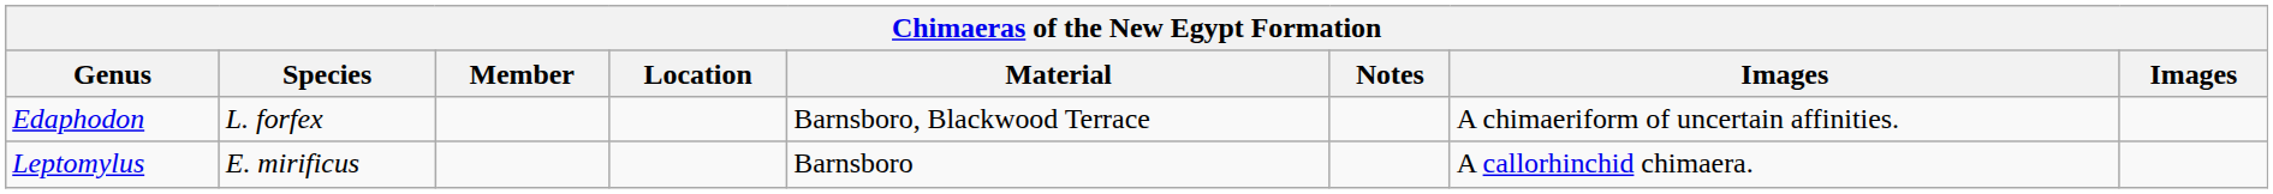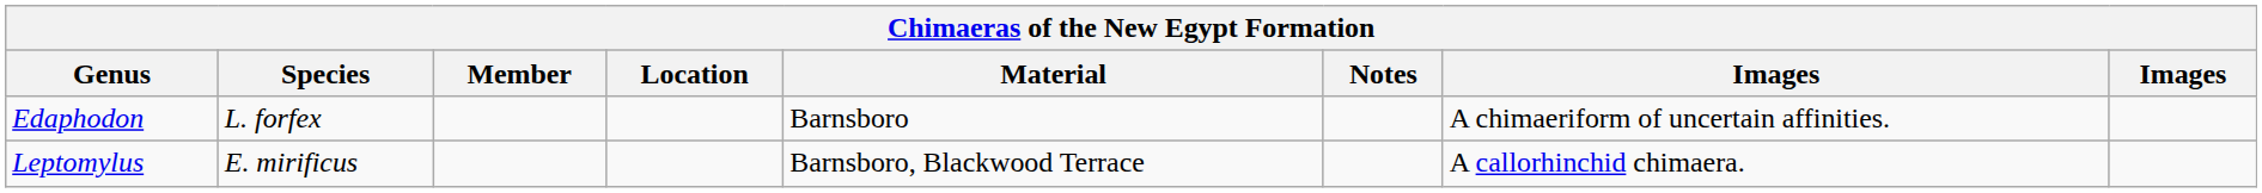Edaphodon | Material: Barnsboro, Blackwood Terrace -> Barnsboro
Leptomylus | Material: Barnsboro -> Barnsboro, Blackwood Terrace
